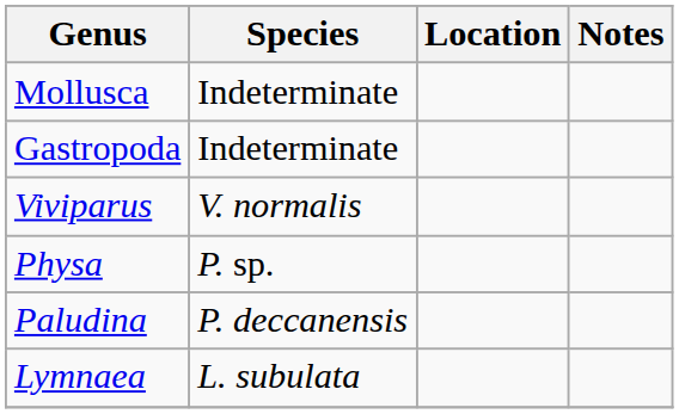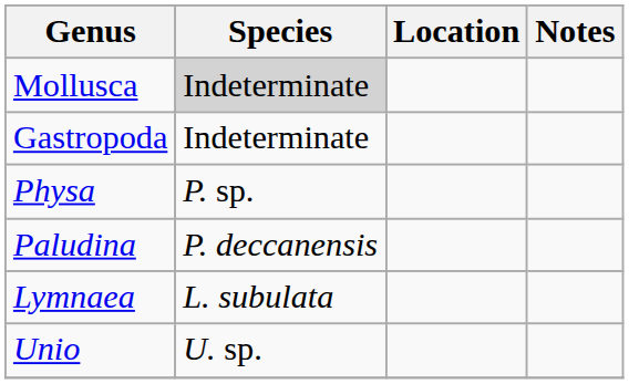Mollusca | Species: no background -> lightgrey background
- row: Viviparus | V. normalis
+ row: Unio | U. sp.
